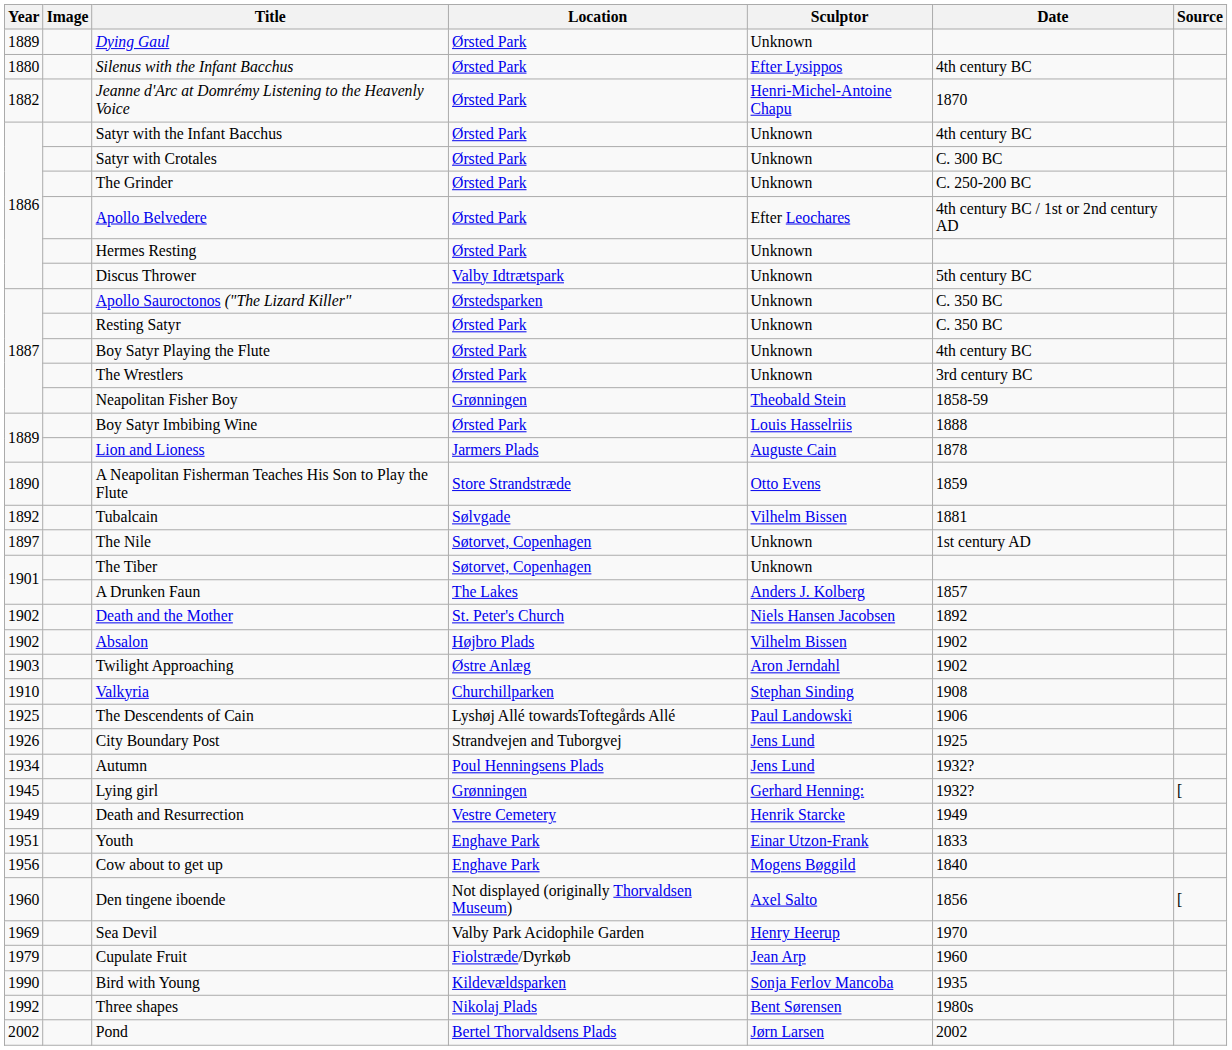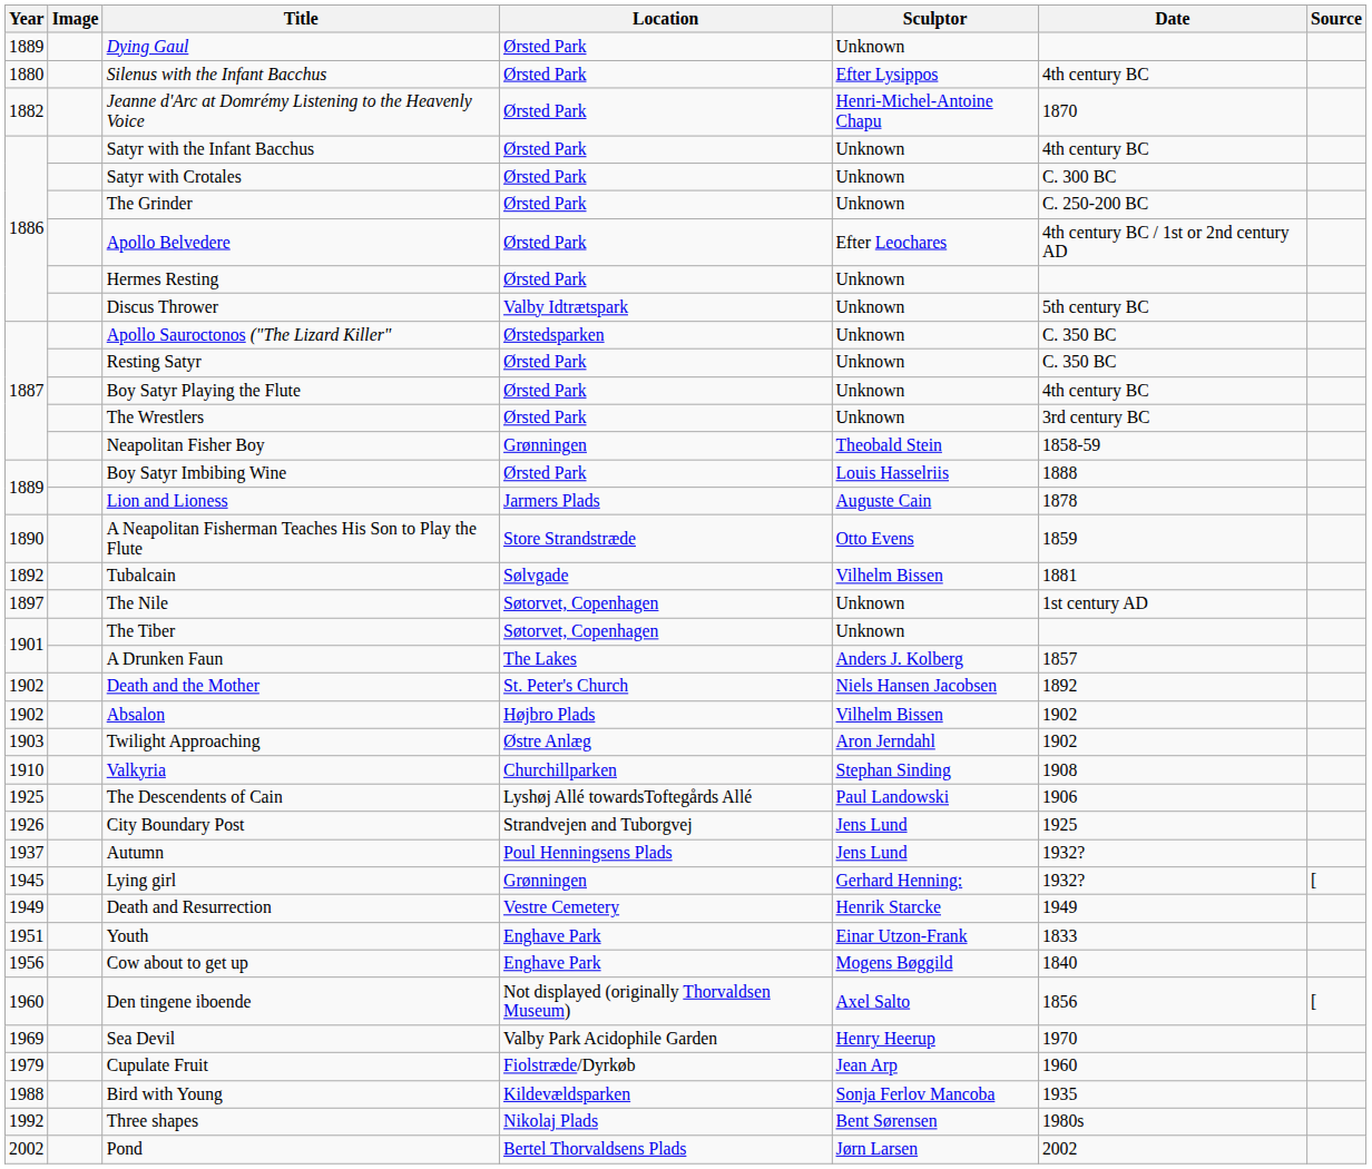Autumn | Year: 1934 -> 1937
Bird with Young | Year: 1990 -> 1988
